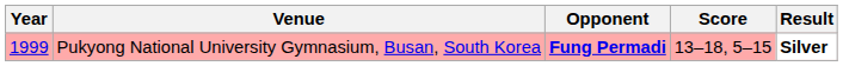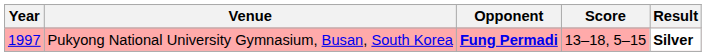Pukyong National University Gymnasium, Busan, South Korea | Year: 1999 -> 1997
